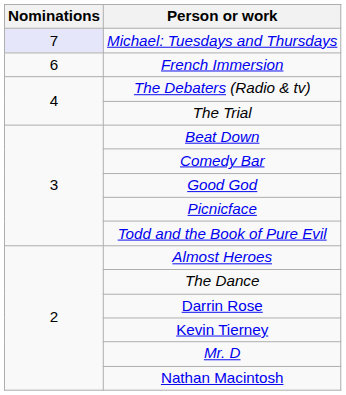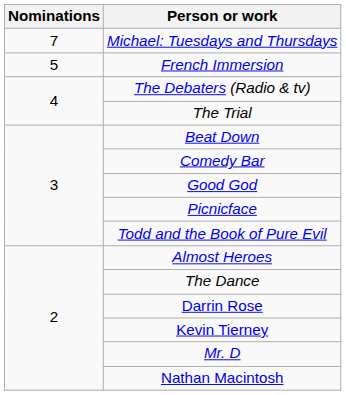Michael: Tuesdays and Thursdays | Nominations: lavender background -> no background
French Immersion | Nominations: 6 -> 5
